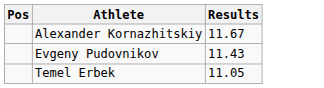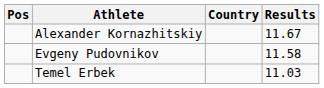+ column: Country
Evgeny Pudovnikov | Results: 11.43 -> 11.58
Temel Erbek | Results: 11.05 -> 11.03
